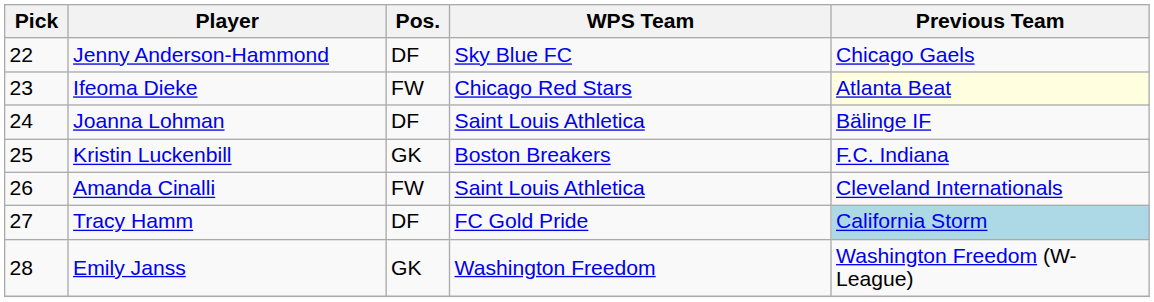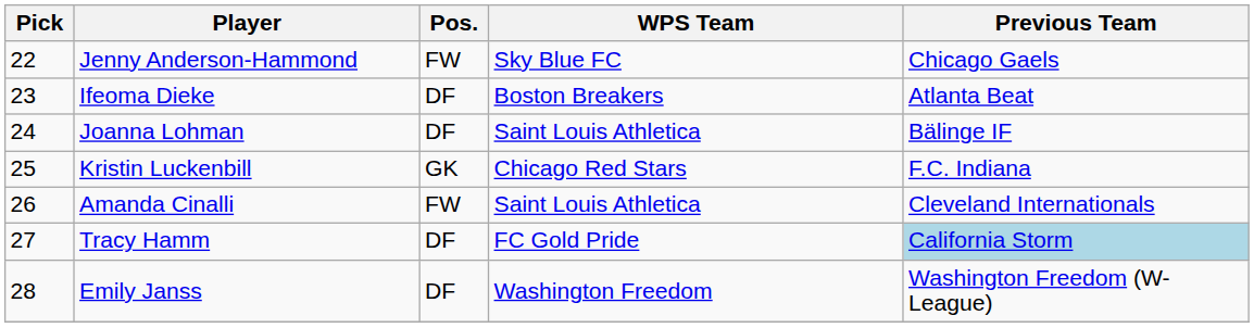Jenny Anderson-Hammond | Pos.: DF -> FW
Ifeoma Dieke | Pos.: FW -> DF
Ifeoma Dieke | WPS Team: Chicago Red Stars -> Boston Breakers
Ifeoma Dieke | Previous Team: lightyellow background -> no background
Kristin Luckenbill | WPS Team: Boston Breakers -> Chicago Red Stars
Emily Janss | Pos.: GK -> DF
